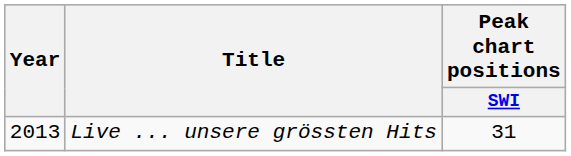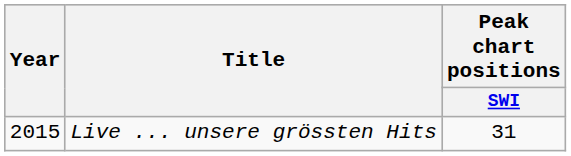Live ... unsere grössten Hits | Year: 2013 -> 2015
